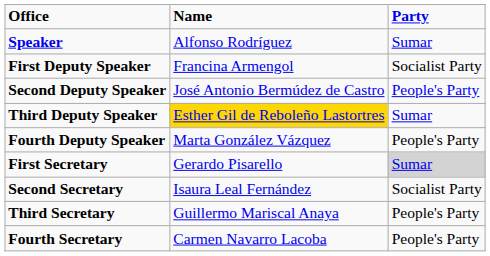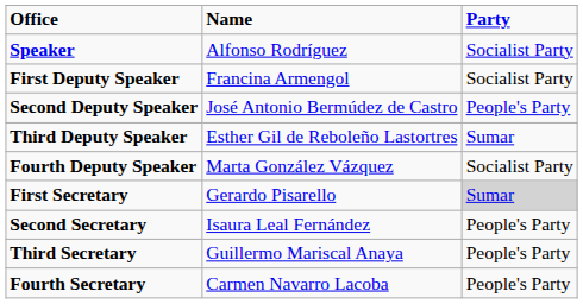Speaker | Party: Sumar -> Socialist Party
Third Deputy Speaker | Name: gold background -> no background
Fourth Deputy Speaker | Party: People's Party -> Socialist Party
Second Secretary | Party: Socialist Party -> People's Party
